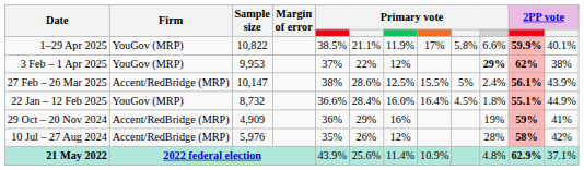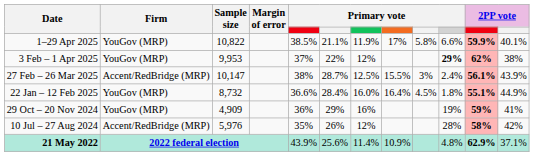27 Feb – 26 Mar 2025 | column 6: 28.6% -> 28.7%
27 Feb – 26 Mar 2025 | column 9: 5% -> 3%
29 Oct – 20 Nov 2024 | Firm: Accent/RedBridge (MRP) -> YouGov (MRP)
